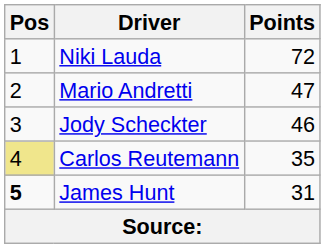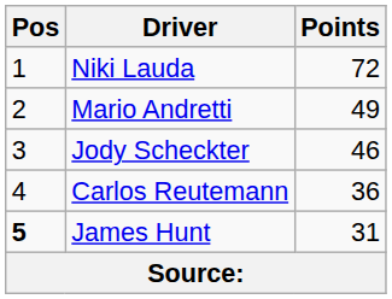Mario Andretti | Points: 47 -> 49
Carlos Reutemann | Pos: khaki background -> no background
Carlos Reutemann | Points: 35 -> 36
